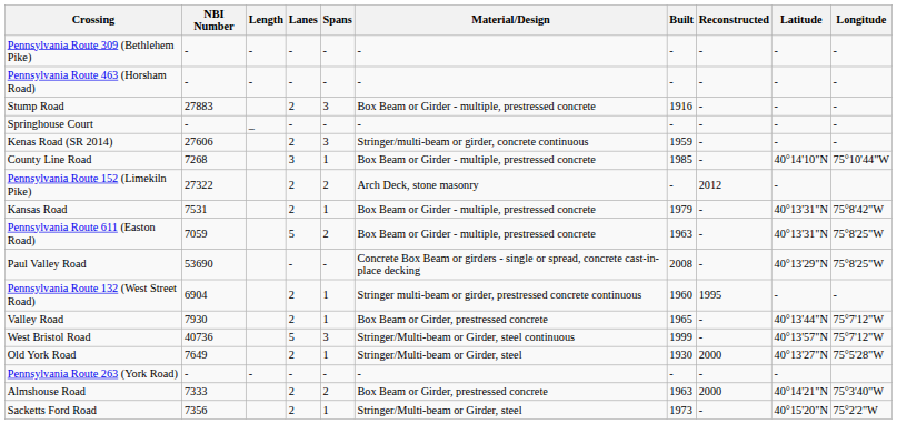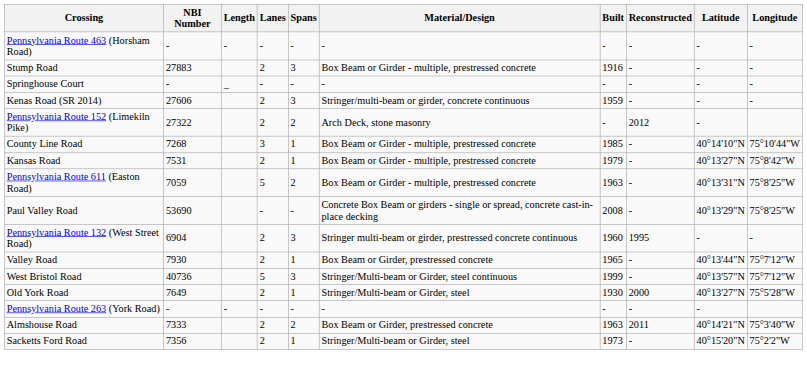- row: Pennsylvania Route 309 (Bethlehem Pike) | - | - | - | - | - | - | - | - | -
rows swapped: Pennsylvania Route 152 (Limekiln Pike) <-> County Line Road
Kansas Road | Latitude: 40°13'31"N -> 40°13'27"N
Pennsylvania Route 132 (West Street Road) | Spans: 1 -> 3
Almshouse Road | Reconstructed: 2000 -> 2011
